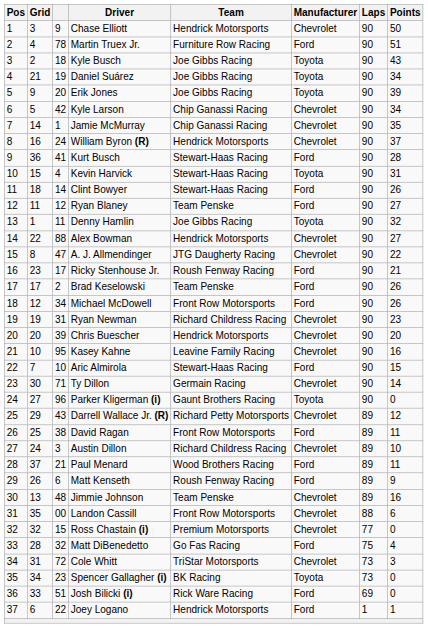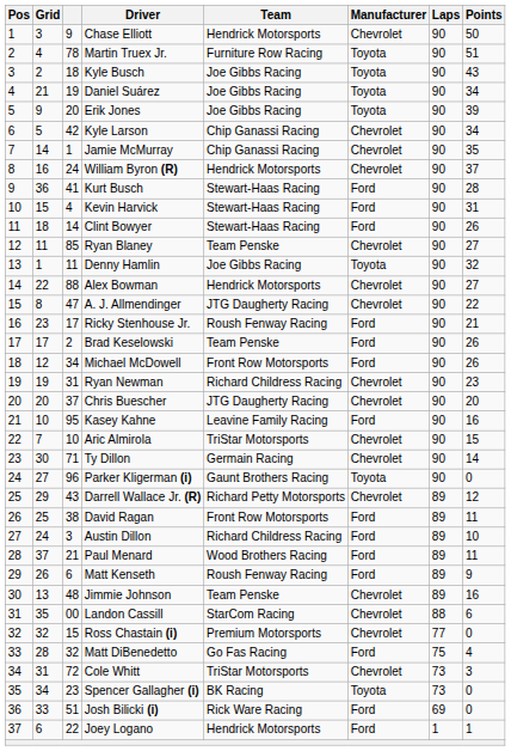Martin Truex Jr. | Manufacturer: Ford -> Toyota
Kevin Harvick | Manufacturer: Toyota -> Ford
Ryan Blaney | column 3: 12 -> 85
Ryan Blaney | Manufacturer: Ford -> Chevrolet
Chris Buescher | column 3: 39 -> 37
Chris Buescher | Team: Hendrick Motorsports -> JTG Daugherty Racing
Kasey Kahne | Manufacturer: Chevrolet -> Ford
Aric Almirola | Team: Stewart-Haas Racing -> TriStar Motorsports
Aric Almirola | Manufacturer: Ford -> Chevrolet
Austin Dillon | Manufacturer: Chevrolet -> Ford
Landon Cassill | Team: Front Row Motorsports -> StarCom Racing
